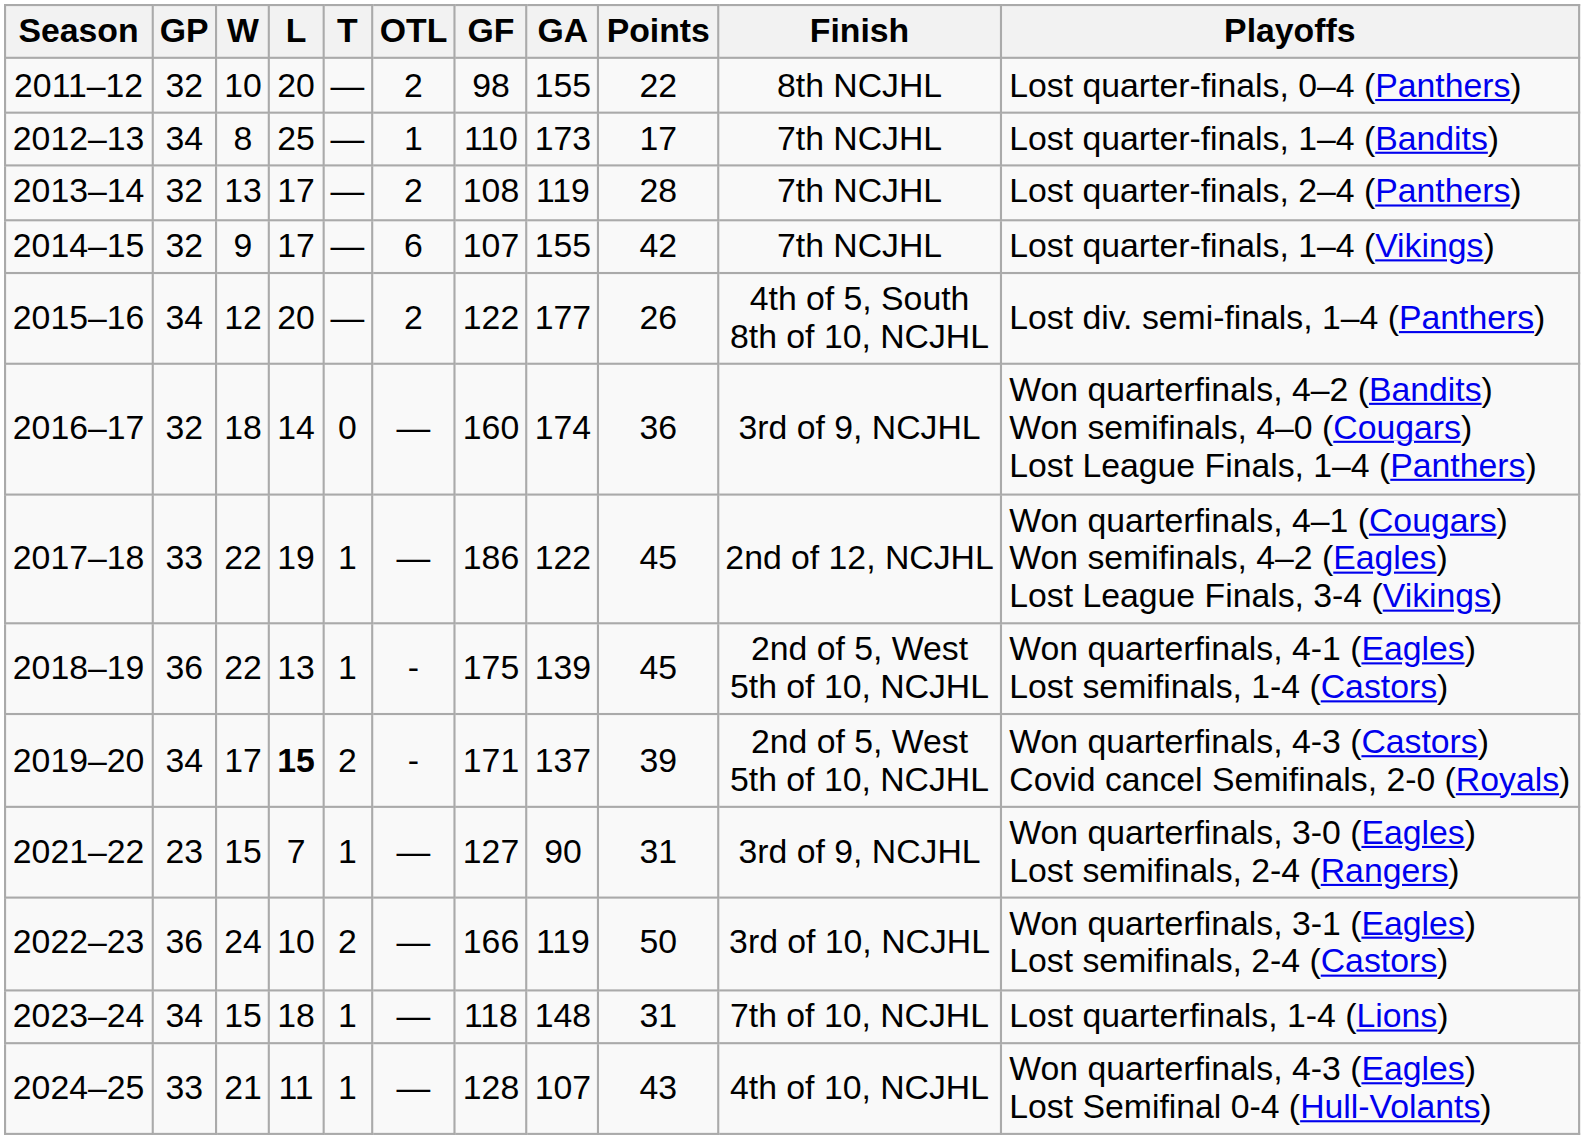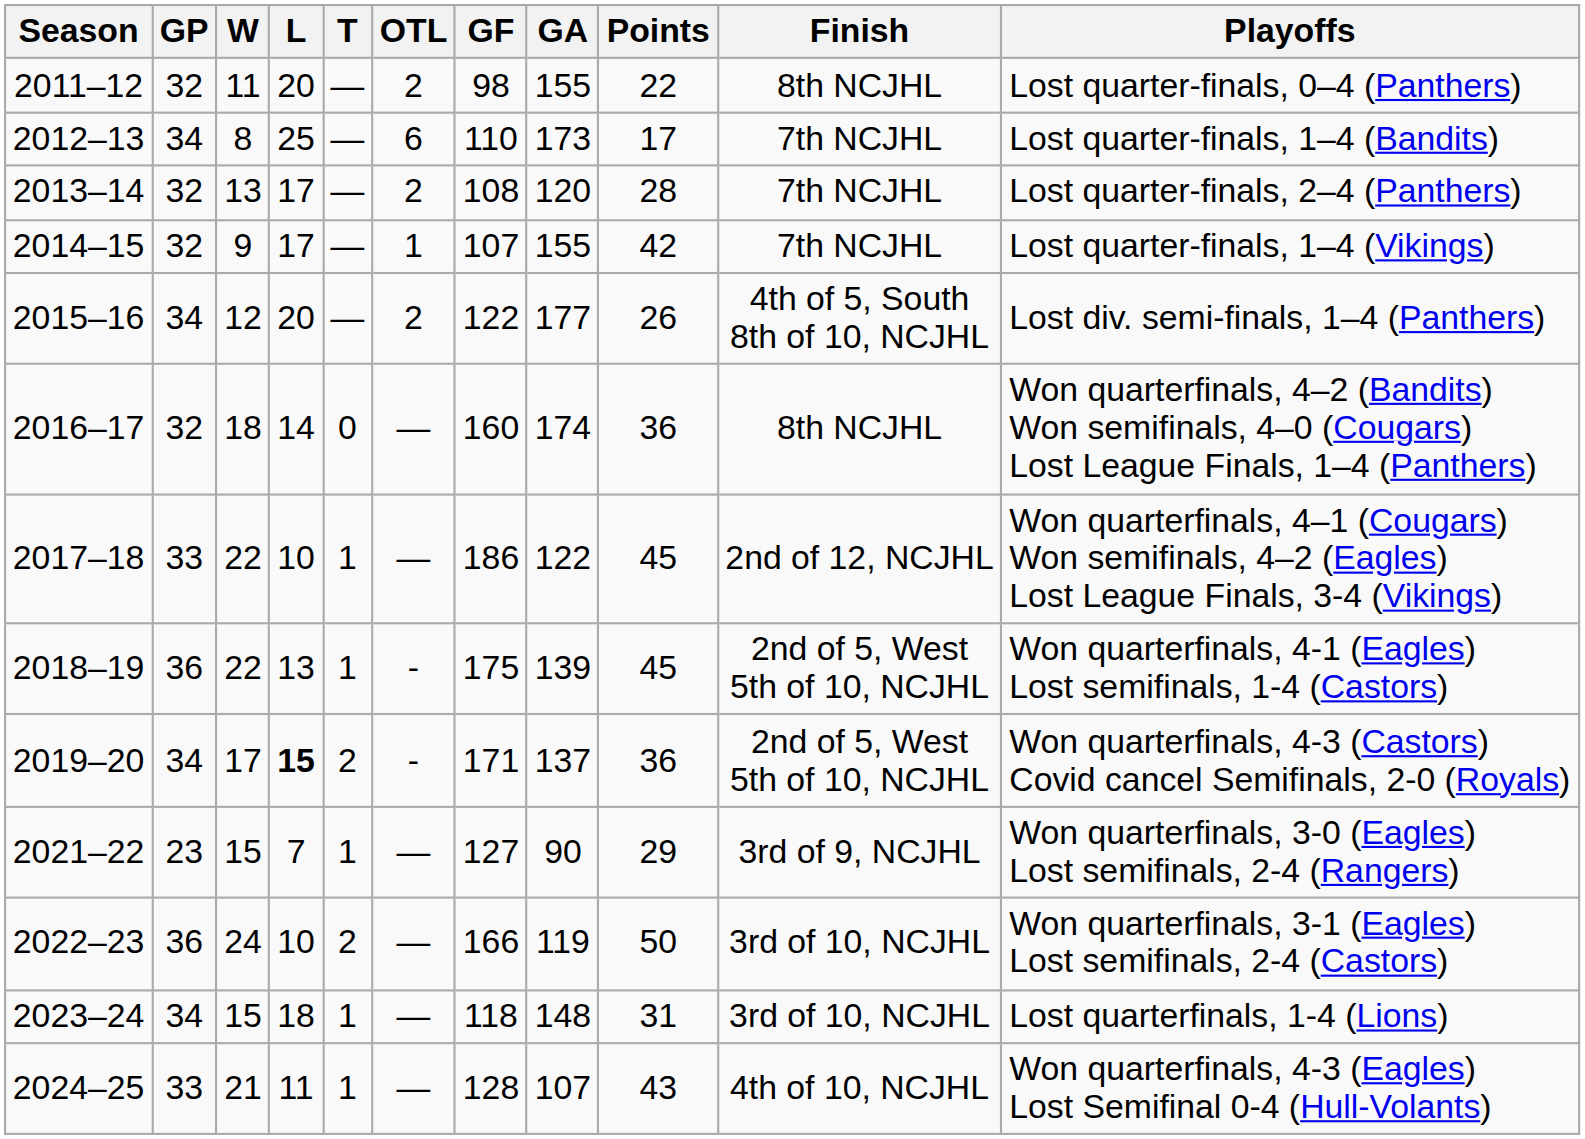2011–12 | W: 10 -> 11
2012–13 | OTL: 1 -> 6
2013–14 | GA: 119 -> 120
2014–15 | OTL: 6 -> 1
2016–17 | Finish: 3rd of 9, NCJHL -> 8th NCJHL
2017–18 | L: 19 -> 10
2019–20 | Points: 39 -> 36
2021–22 | Points: 31 -> 29
2023–24 | Finish: 7th of 10, NCJHL -> 3rd of 10, NCJHL
